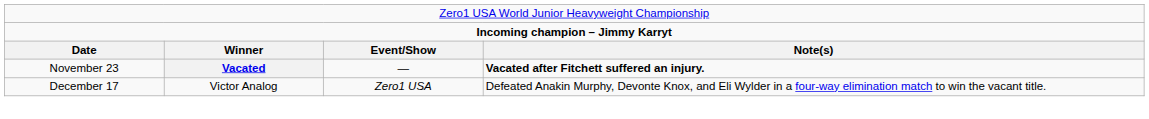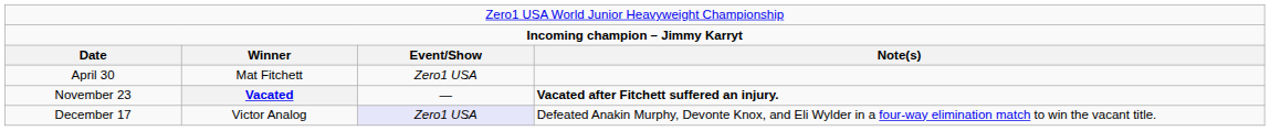+ row: April 30 | Mat Fitchett | Zero1 USA
December 17 | column 3: no background -> lavender background
